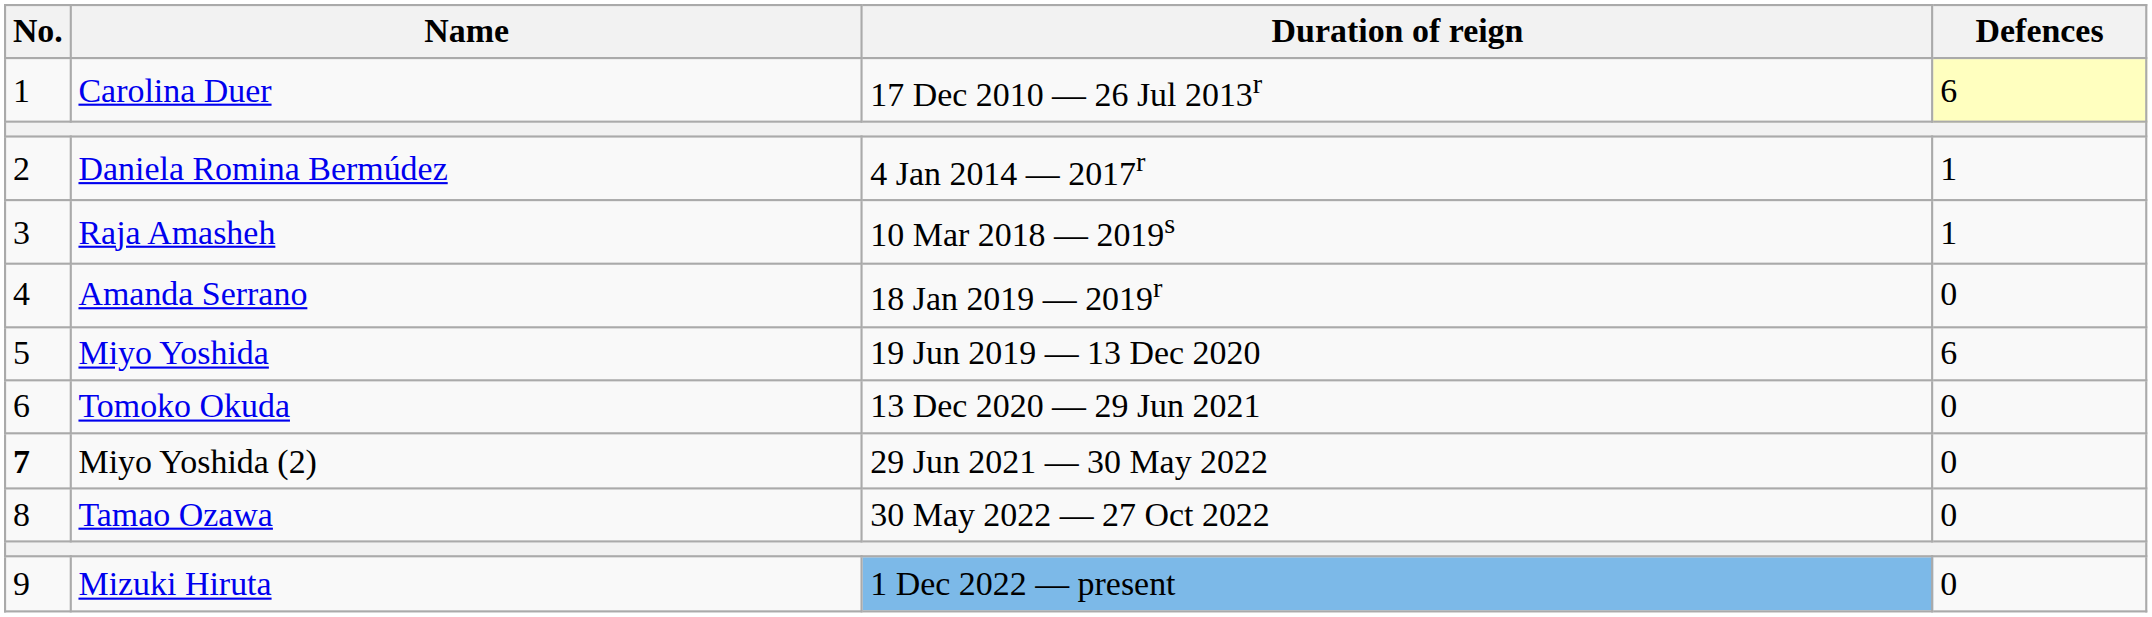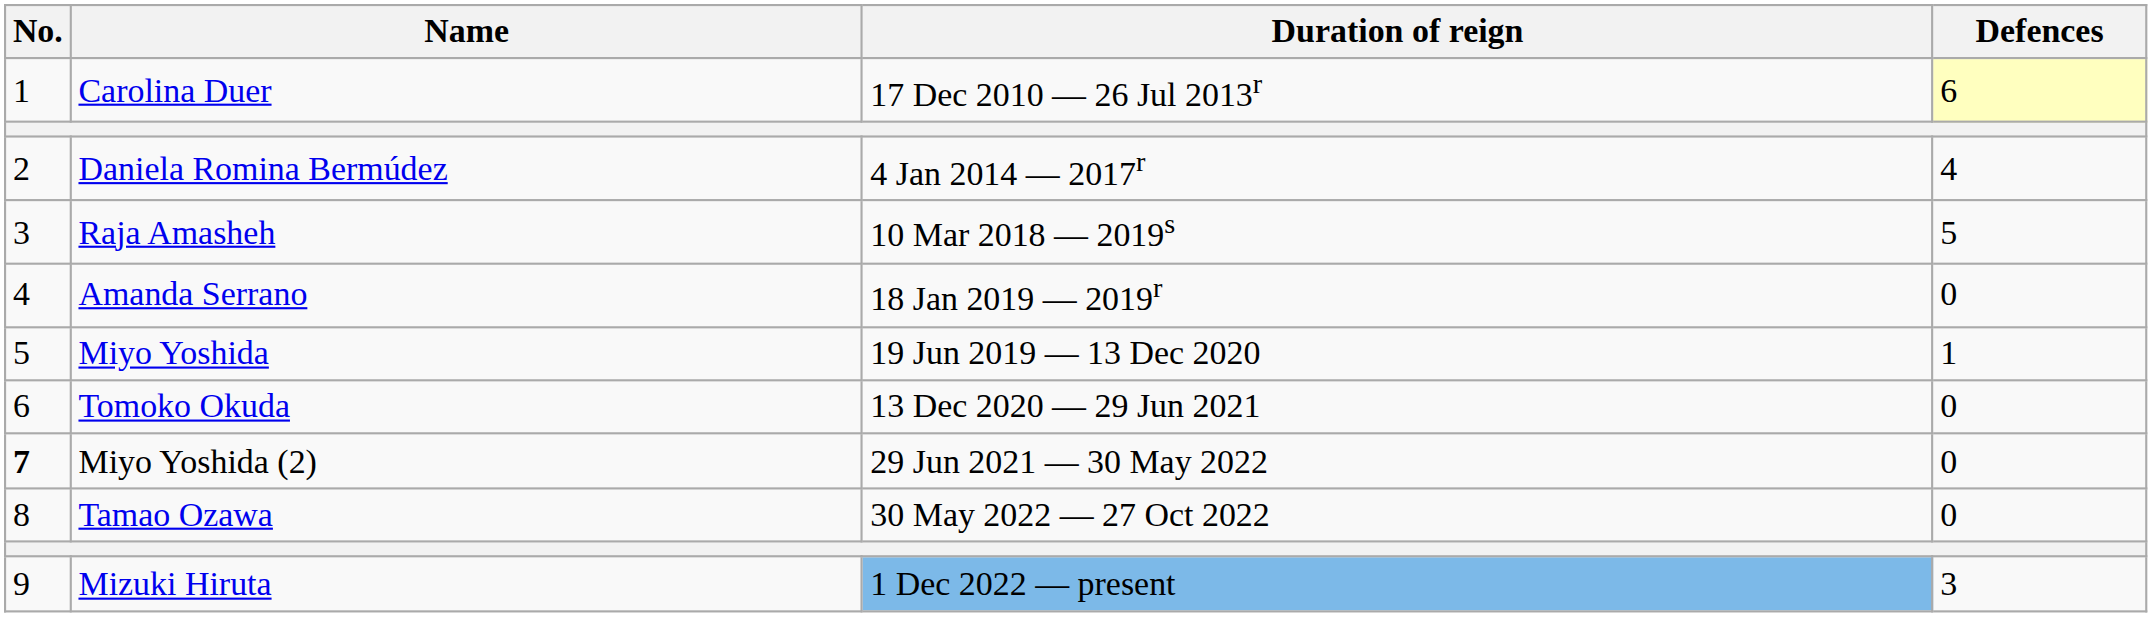Daniela Romina Bermúdez | Defences: 1 -> 4
Raja Amasheh | Defences: 1 -> 5
Miyo Yoshida | Defences: 6 -> 1
Mizuki Hiruta | Defences: 0 -> 3
